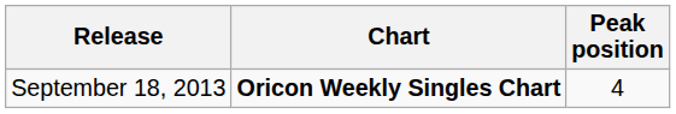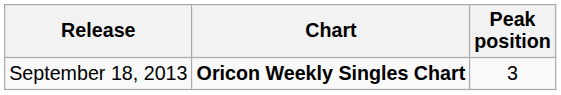September 18, 2013 | Peak position: 4 -> 3
